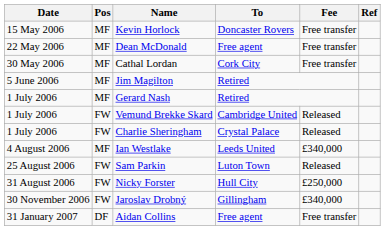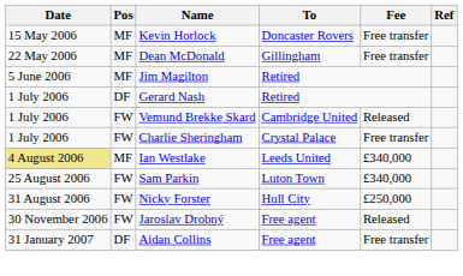Dean McDonald | To: Free agent -> Gillingham
- row: 30 May 2006 | MF | Cathal Lordan | Cork City | Free transfer
Gerard Nash | Pos: MF -> DF
Charlie Sheringham | Fee: Released -> Free transfer
Ian Westlake | Date: no background -> khaki background
Sam Parkin | Fee: Released -> £340,000
Jaroslav Drobný | To: Gillingham -> Free agent
Jaroslav Drobný | Fee: £340,000 -> Released
